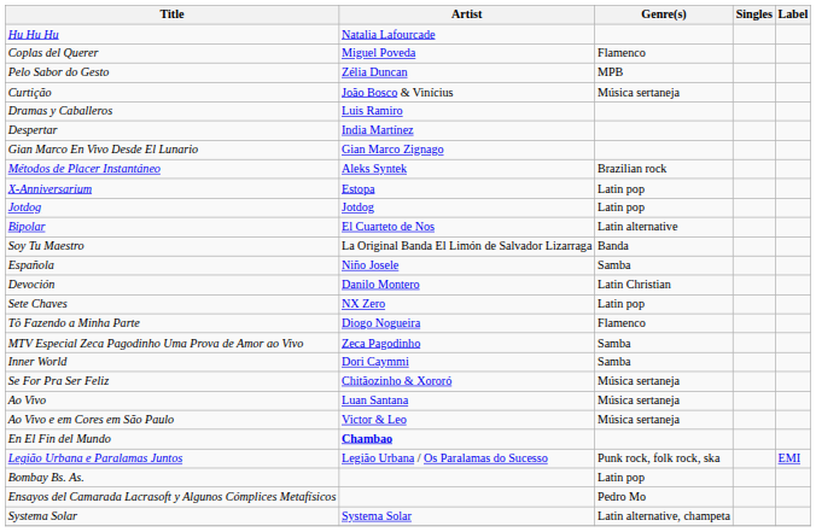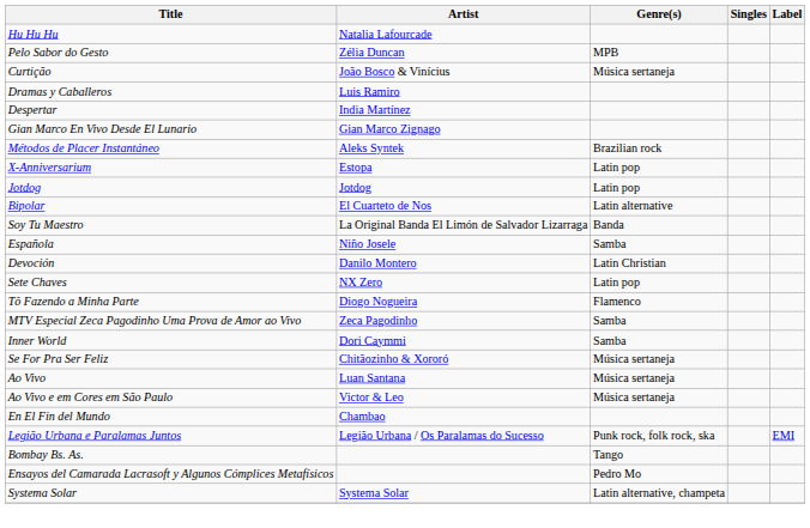- row: Coplas del Querer | Miguel Poveda | Flamenco
En El Fin del Mundo | Artist: bold -> normal
Bombay Bs. As. | Genre(s): Latin pop -> Tango
